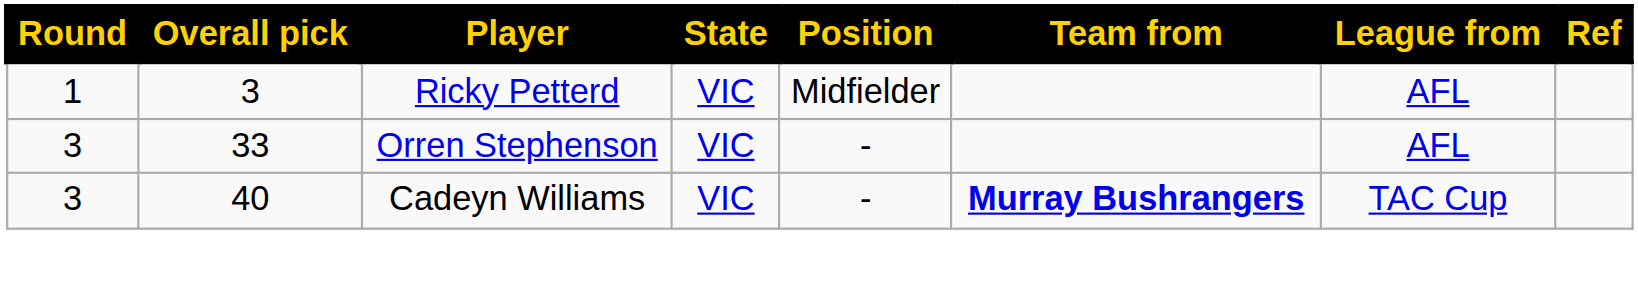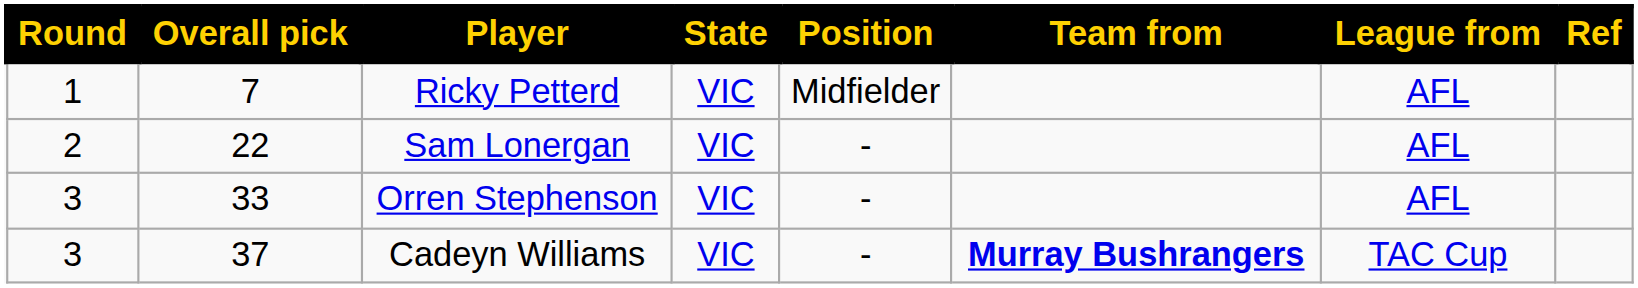Ricky Petterd | Overall pick: 3 -> 7
+ row: 2 | 22 | Sam Lonergan | VIC | - | AFL
Cadeyn Williams | Overall pick: 40 -> 37
